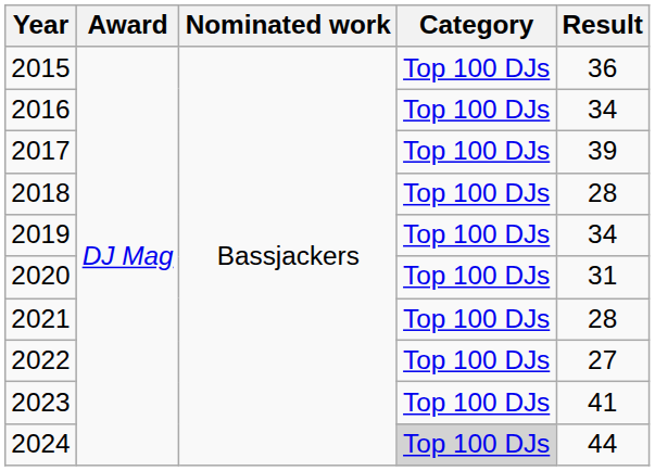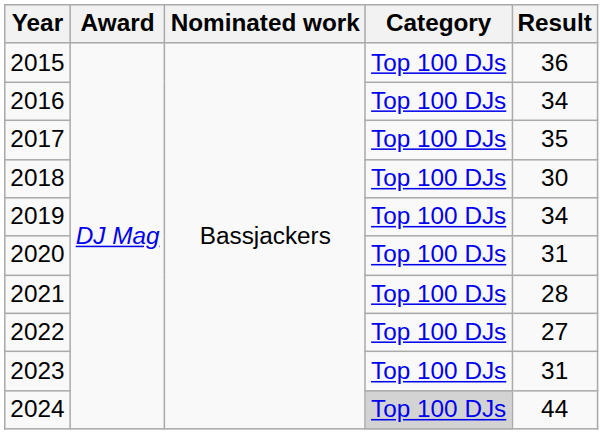2017 | Result: 39 -> 35
2018 | Result: 28 -> 30
2023 | Result: 41 -> 31
